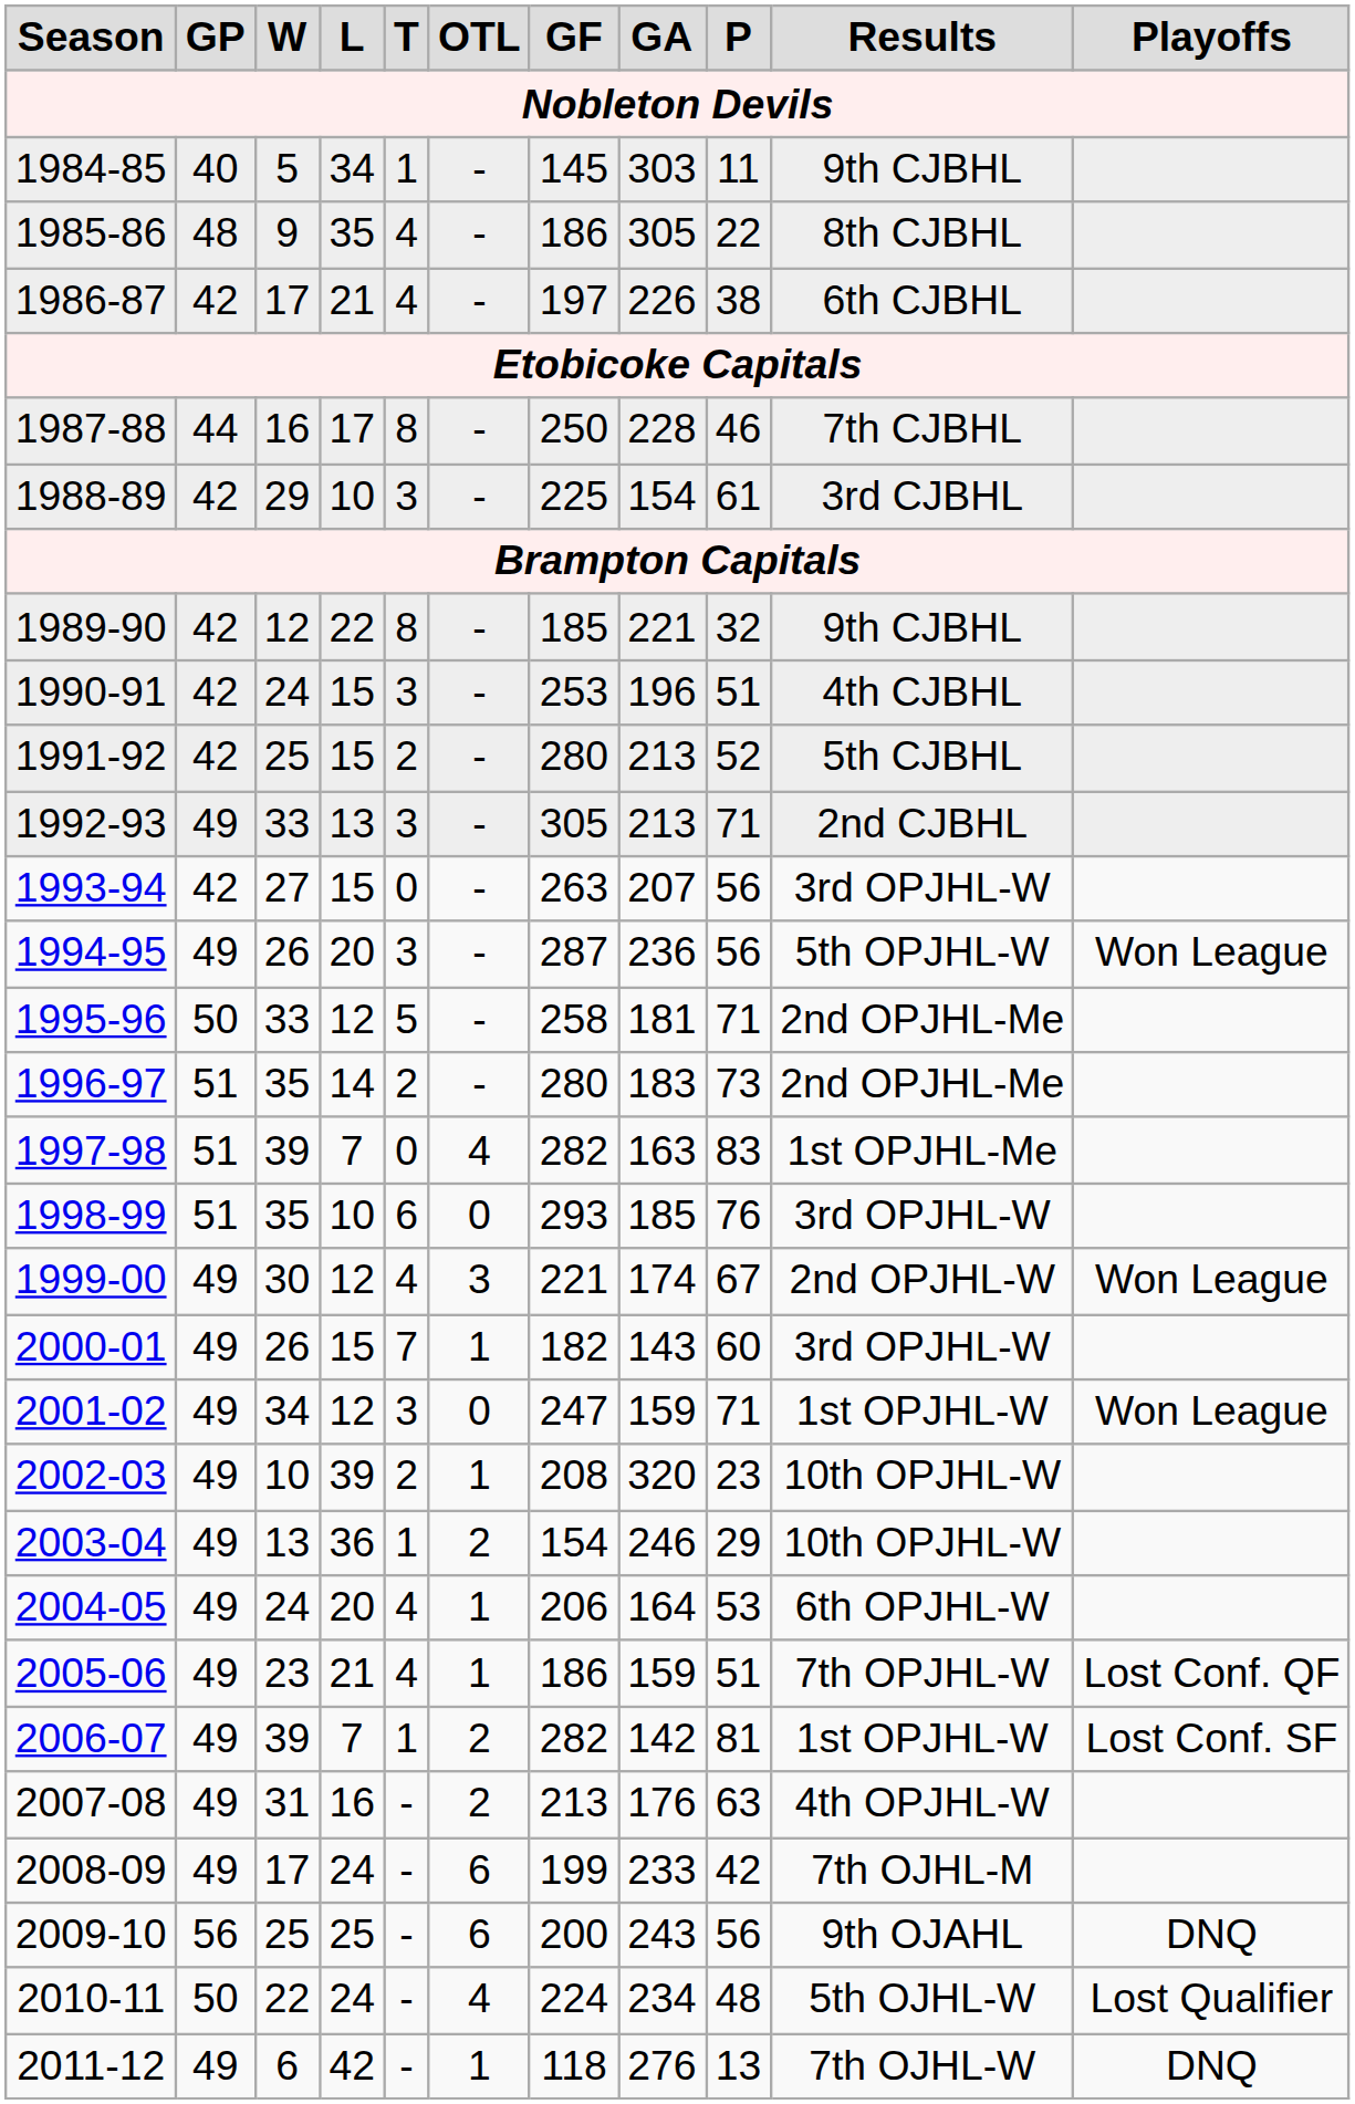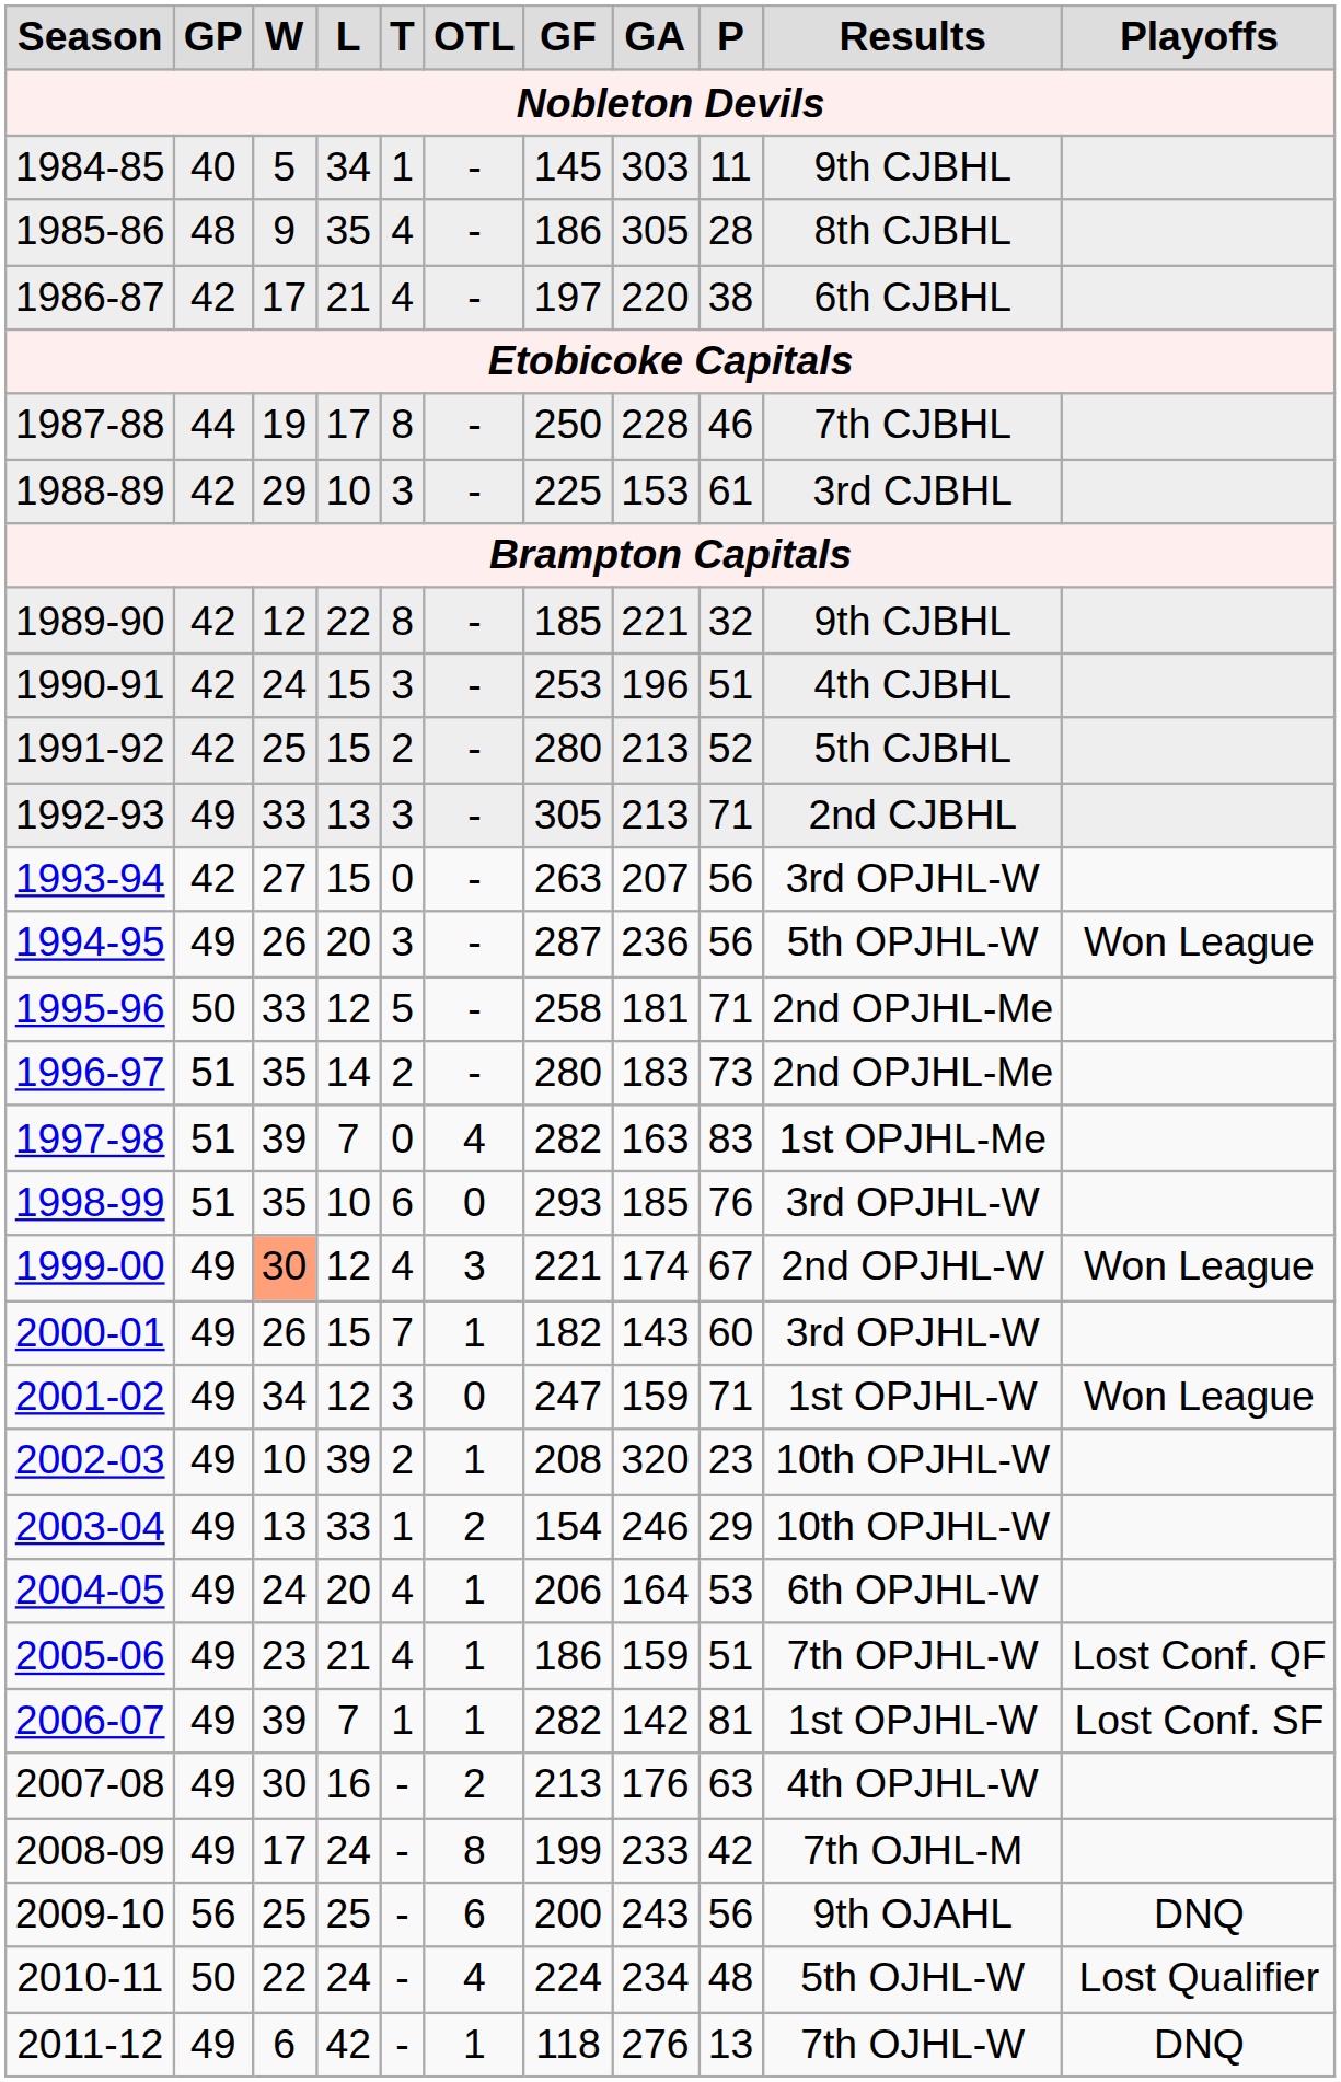1985-86 | P: 22 -> 28
1986-87 | GA: 226 -> 220
1987-88 | W: 16 -> 19
1988-89 | GA: 154 -> 153
1999-00 | W: no background -> lightsalmon background
2003-04 | L: 36 -> 33
2006-07 | OTL: 2 -> 1
2007-08 | W: 31 -> 30
2008-09 | OTL: 6 -> 8
